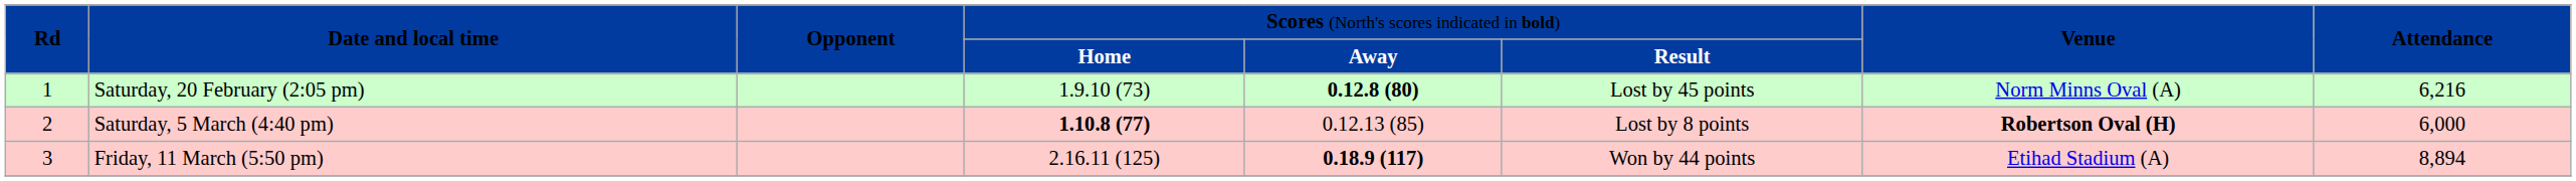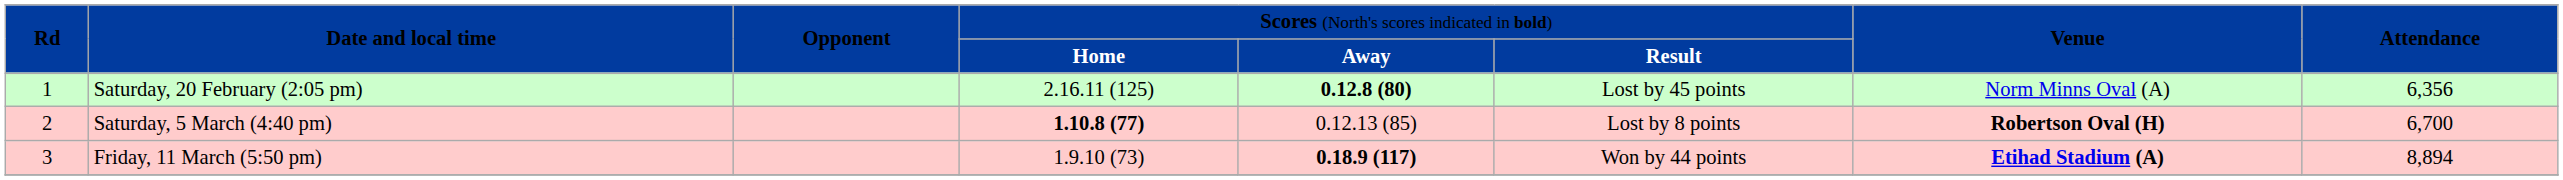Saturday, 20 February (2:05 pm) | column 4: 1.9.10 (73) -> 2.16.11 (125)
Saturday, 20 February (2:05 pm) | column 8: 6,216 -> 6,356
Saturday, 5 March (4:40 pm) | column 8: 6,000 -> 6,700
Friday, 11 March (5:50 pm) | column 4: 2.16.11 (125) -> 1.9.10 (73)
Friday, 11 March (5:50 pm) | column 7: normal -> bold
